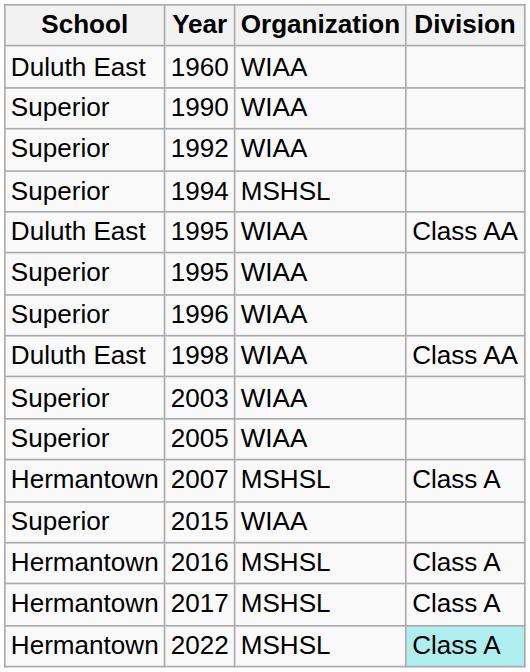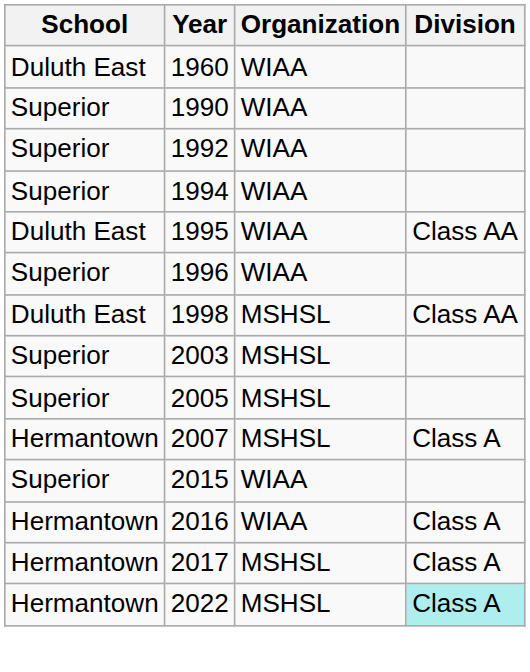1994 | Organization: MSHSL -> WIAA
- row: Superior | 1995 | WIAA
1998 | Organization: WIAA -> MSHSL
2003 | Organization: WIAA -> MSHSL
2005 | Organization: WIAA -> MSHSL
2016 | Organization: MSHSL -> WIAA
